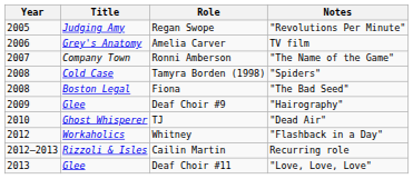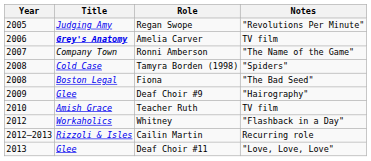Amelia Carver | Title: normal -> bold
- row: 2010 | Ghost Whisperer | TJ | "Dead Air"
+ row: 2010 | Amish Grace | Teacher Ruth | TV film
